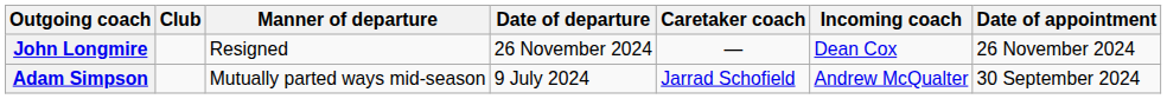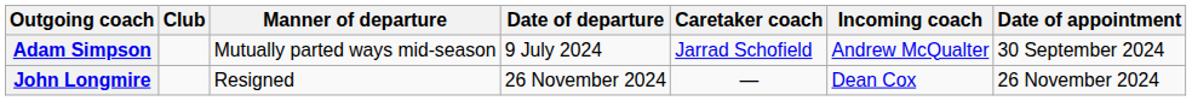rows swapped: Adam Simpson <-> John Longmire
